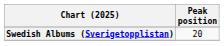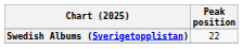Swedish Albums (Sverigetopplistan) | Peak position: 20 -> 22
